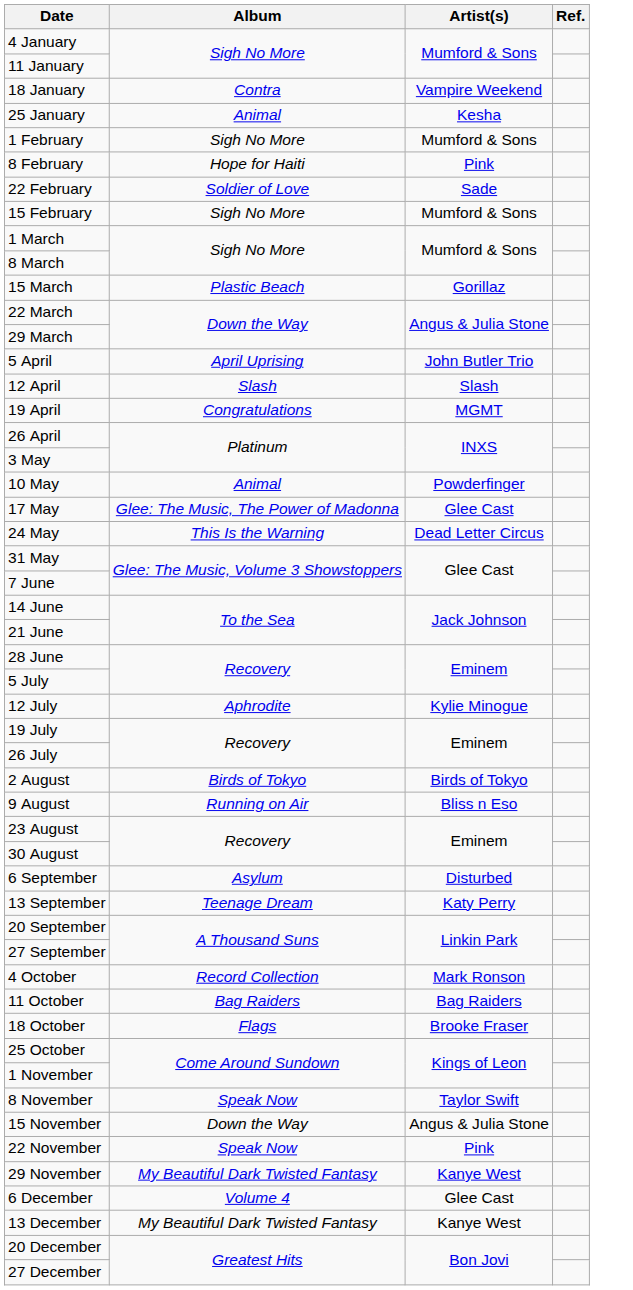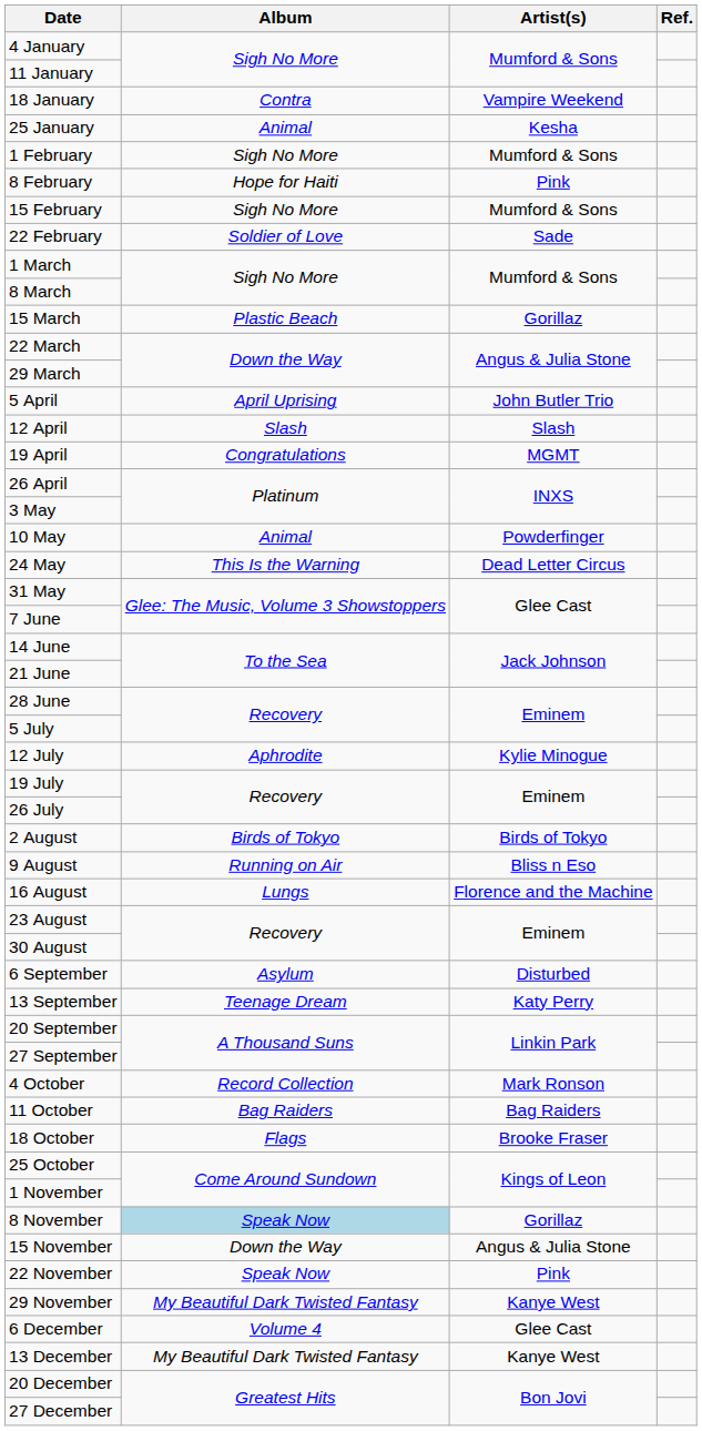rows swapped: 15 February <-> 22 February
- row: 17 May | Glee: The Music, The Power of Madonna | Glee Cast
+ row: 16 August | Lungs | Florence and the Machine
8 November | Album: no background -> lightblue background
8 November | Artist(s): Taylor Swift -> Gorillaz
